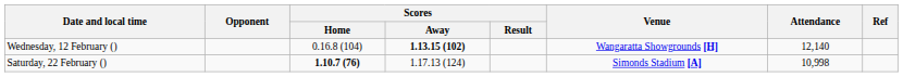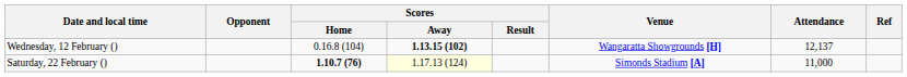Wednesday, 12 February () | Attendance: 12,140 -> 12,137
Saturday, 22 February () | Scores / Away: no background -> lightyellow background
Saturday, 22 February () | Attendance: 10,998 -> 11,000
